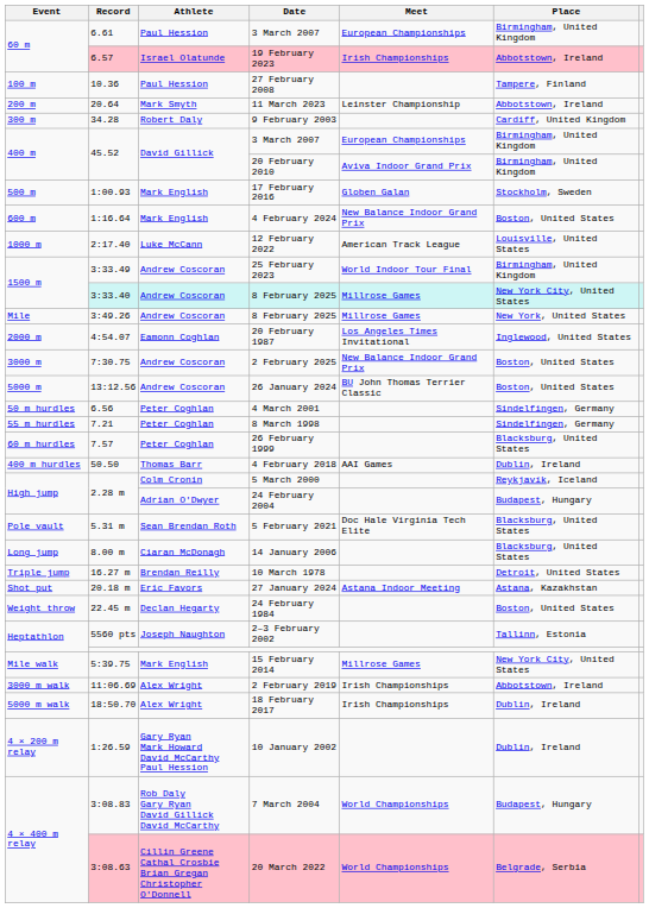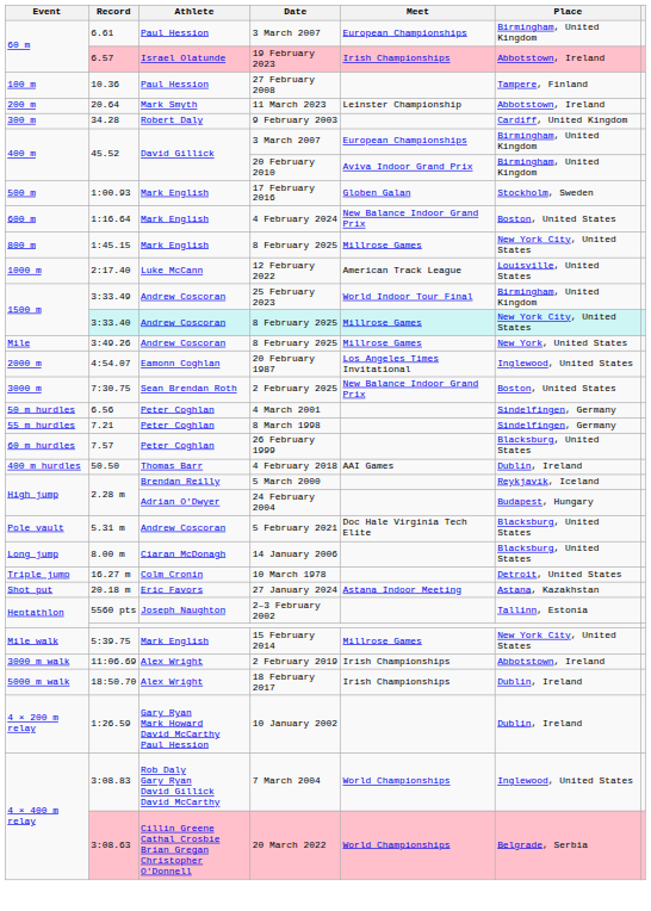+ row: 800 m | 1:45.15 | Mark English | 8 February 2025 | Millrose Games | New York City, United States
2 February 2025 | Athlete: Andrew Coscoran -> Sean Brendan Roth
- row: 5000 m | 13:12.56 | Andrew Coscoran | 26 January 2024 | BU John Thomas Terrier Classic | Boston, United States
5 March 2000 | Athlete: Colm Cronin -> Brendan Reilly
5 February 2021 | Athlete: Sean Brendan Roth -> Andrew Coscoran
10 March 1978 | Athlete: Brendan Reilly -> Colm Cronin
- row: Weight throw | 22.45 m | Declan Hegarty | 24 February 1984 | Boston, United States
7 March 2004 | Place: Budapest, Hungary -> Inglewood, United States
